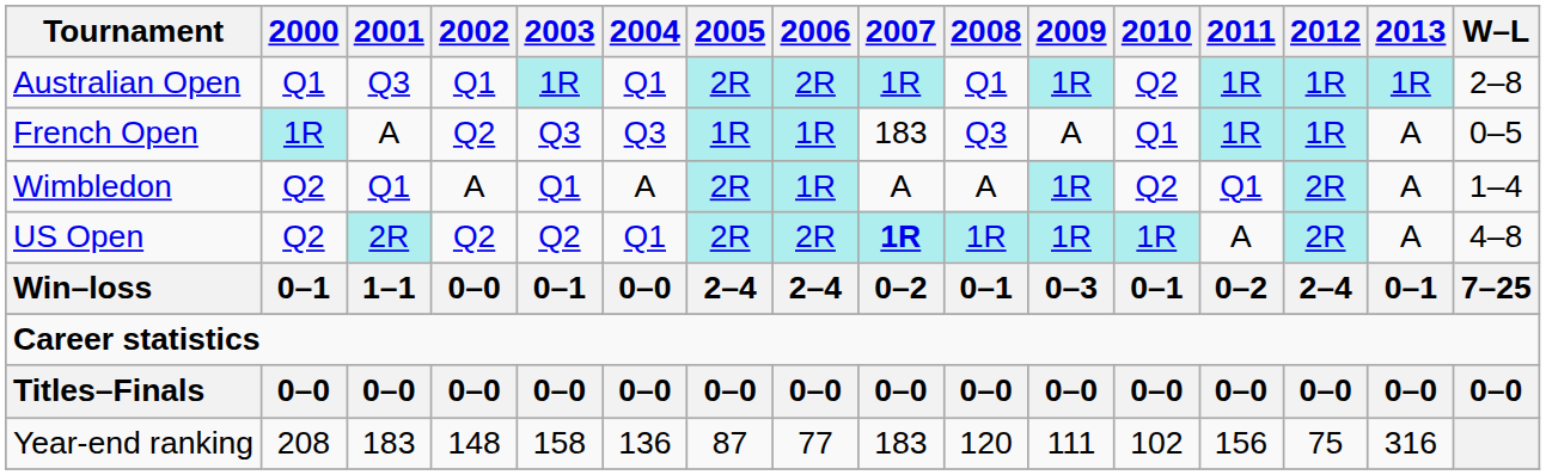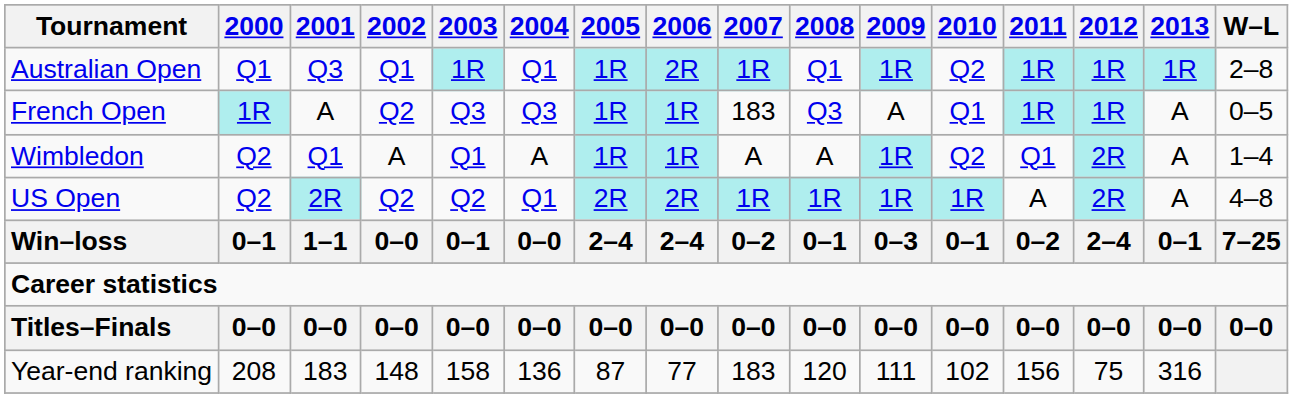Australian Open | 2005: 2R -> 1R
Wimbledon | 2005: 2R -> 1R
US Open | 2007: bold -> normal
